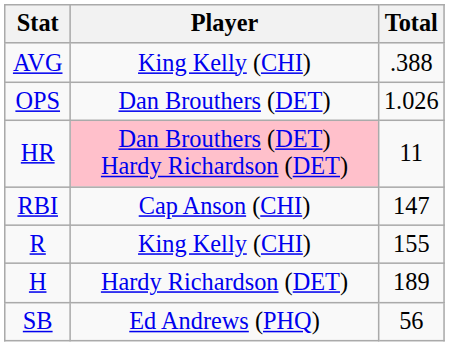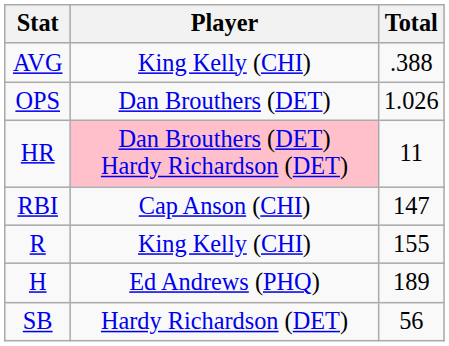H | Player: Hardy Richardson (DET) -> Ed Andrews (PHQ)
SB | Player: Ed Andrews (PHQ) -> Hardy Richardson (DET)
